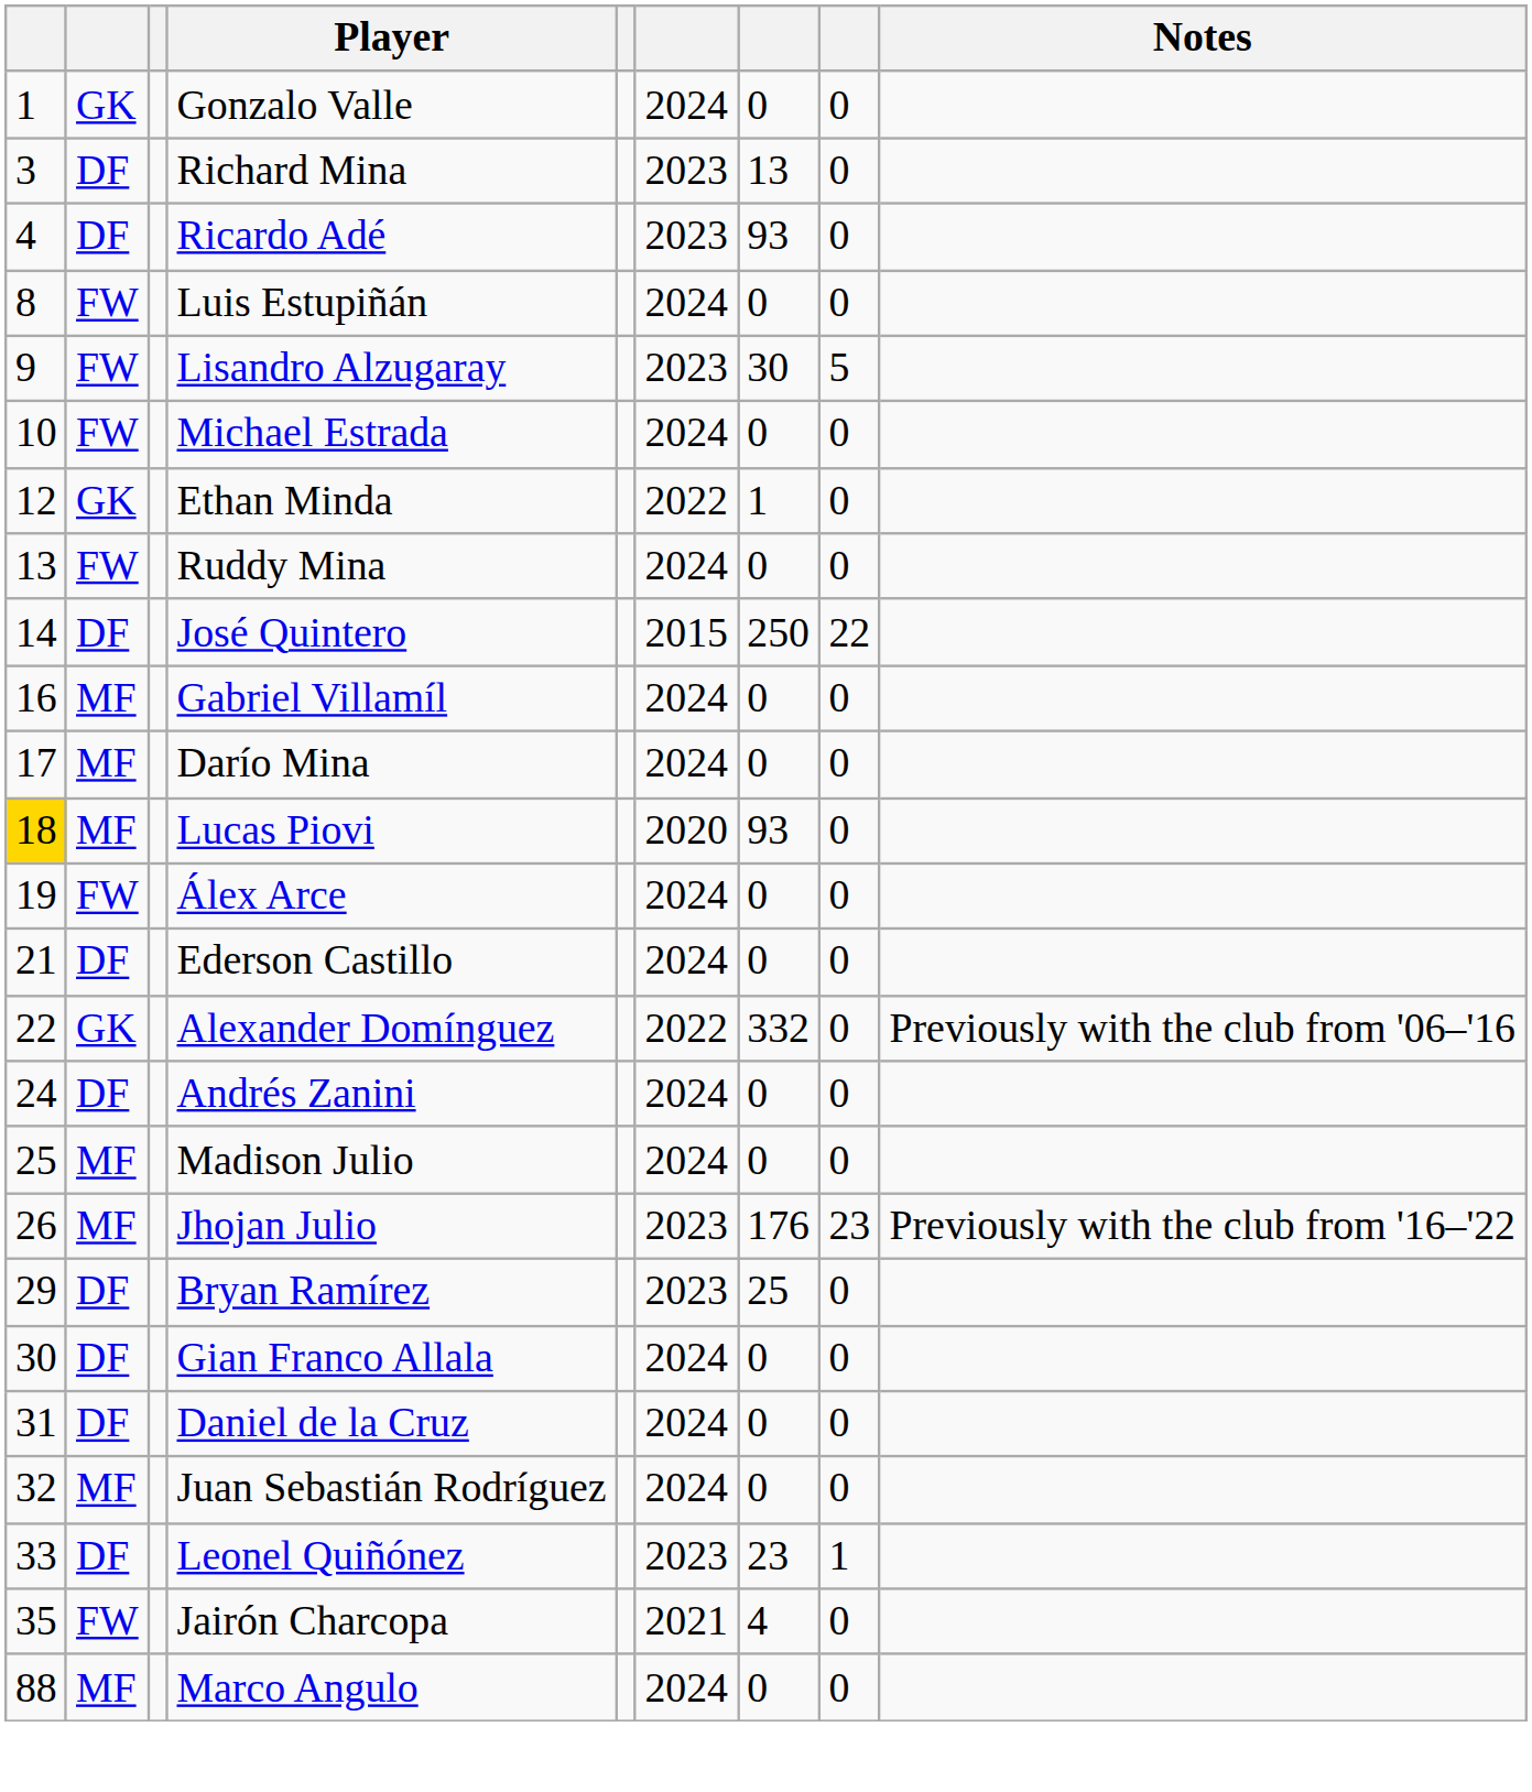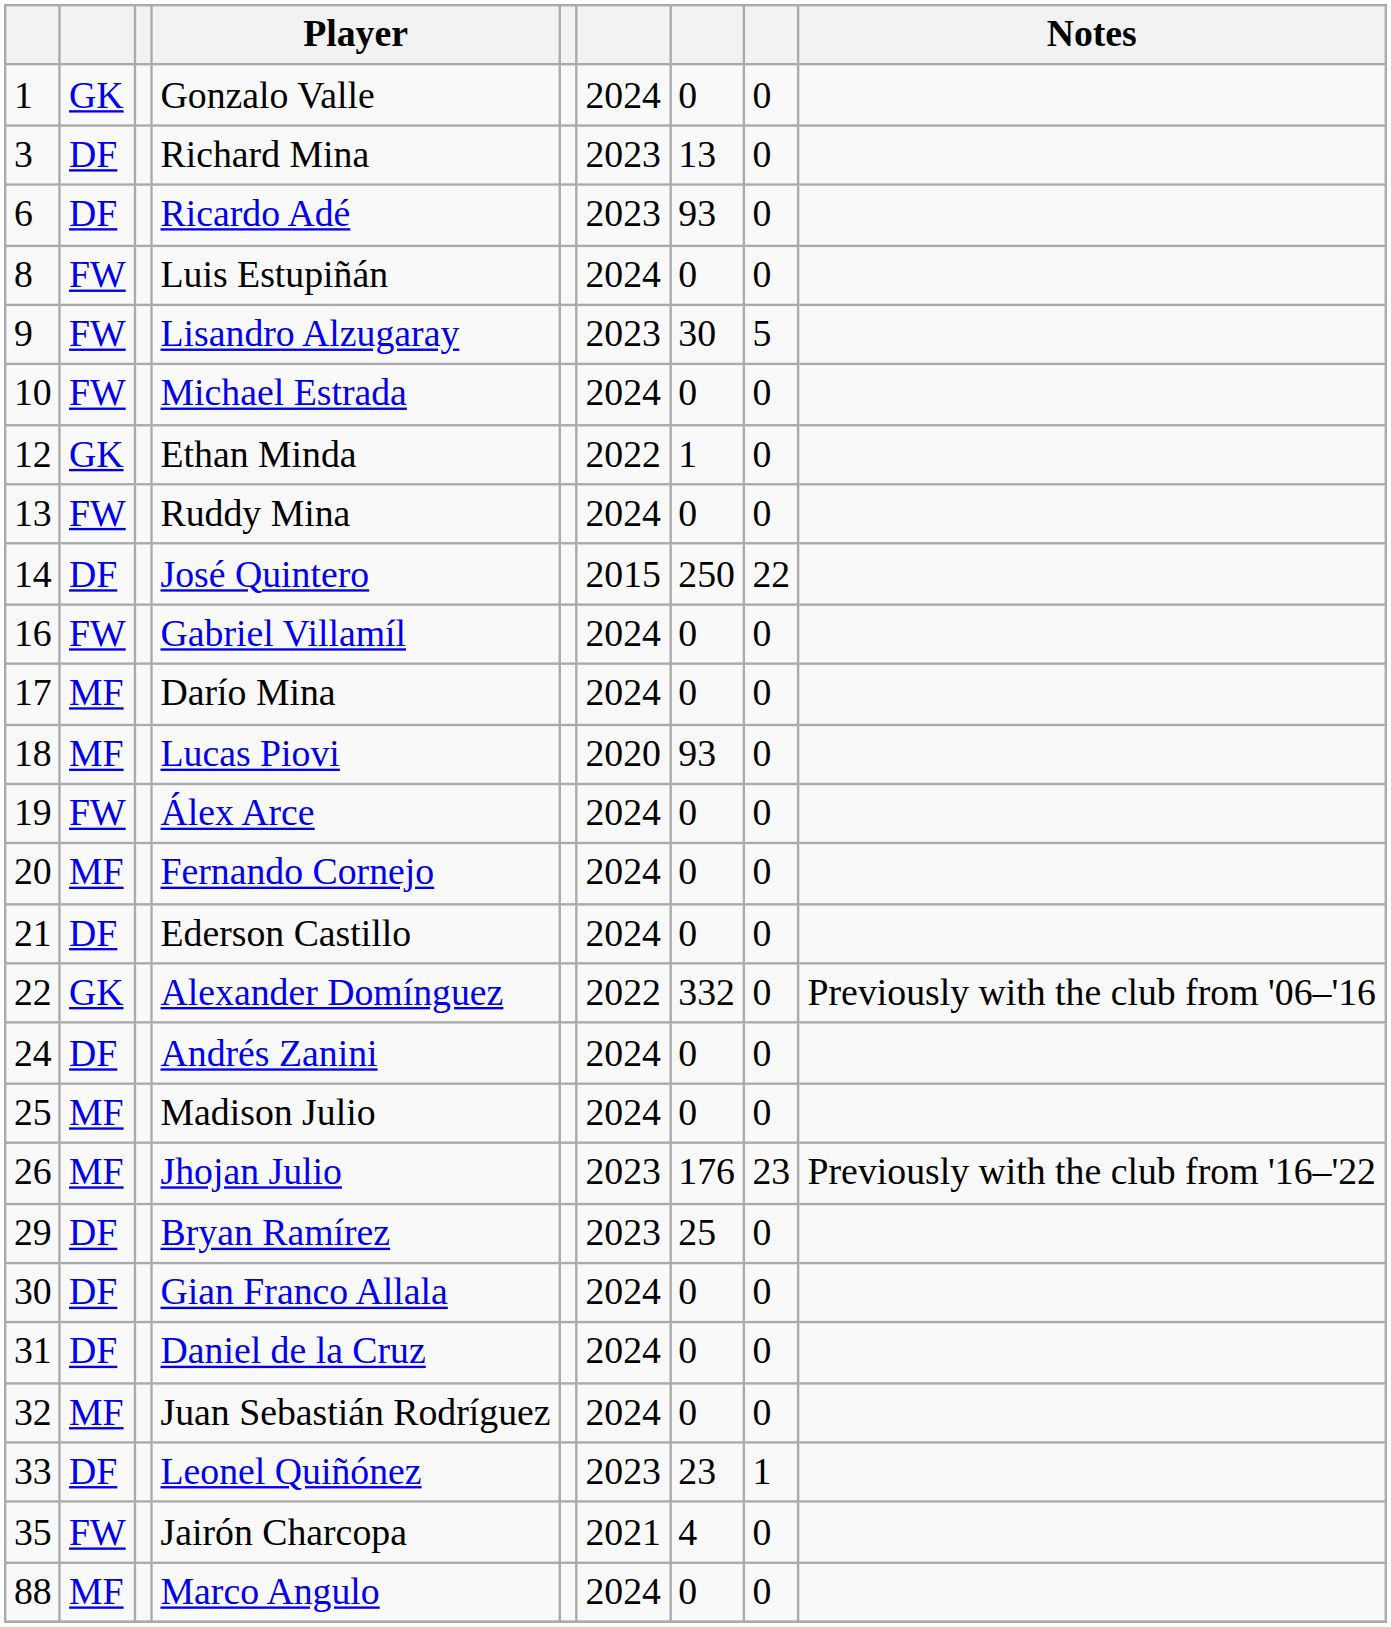Ricardo Adé | column 1: 4 -> 6
Gabriel Villamíl | column 2: MF -> FW
Lucas Piovi | column 1: gold background -> no background
+ row: 20 | MF | Fernando Cornejo | 2024 | 0 | 0
